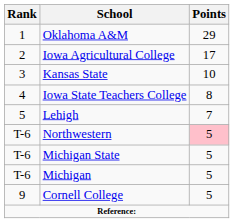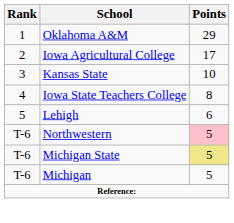Lehigh | Points: 7 -> 6
Michigan State | Points: no background -> khaki background
- row: 9 | Cornell College | 5
